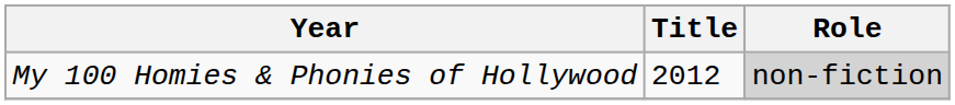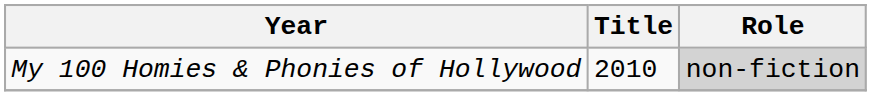My 100 Homies & Phonies of Hollywood | Title: 2012 -> 2010
